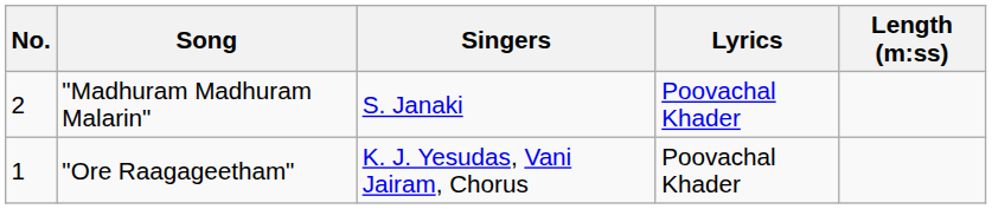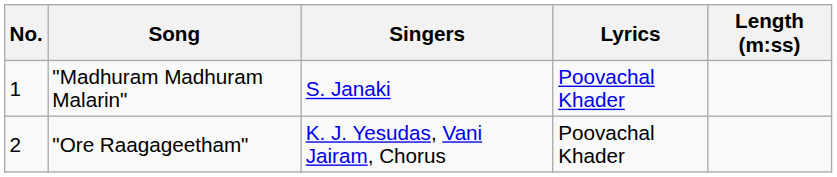"Madhuram Madhuram Malarin" | No.: 2 -> 1
"Ore Raagageetham" | No.: 1 -> 2
